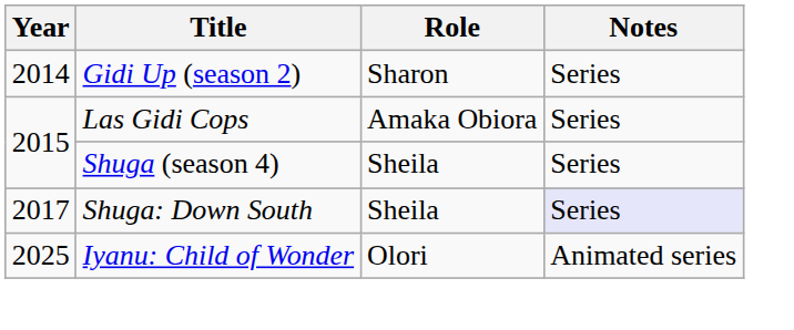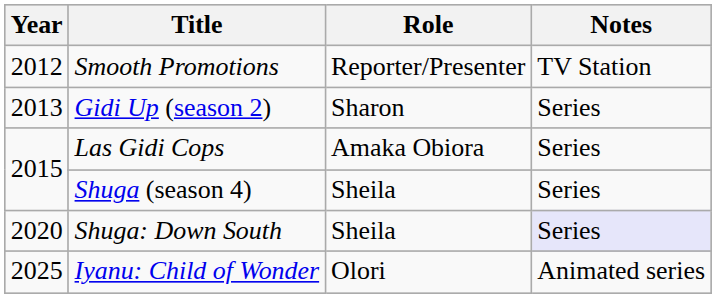+ row: 2012 | Smooth Promotions | Reporter/Presenter | TV Station
Gidi Up (season 2) | Year: 2014 -> 2013
Shuga: Down South | Year: 2017 -> 2020
